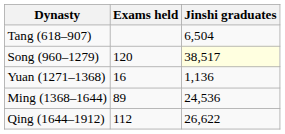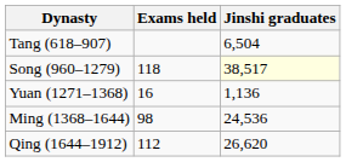Song (960–1279) | Exams held: 120 -> 118
Ming (1368–1644) | Exams held: 89 -> 98
Qing (1644–1912) | Jinshi graduates: 26,622 -> 26,620
